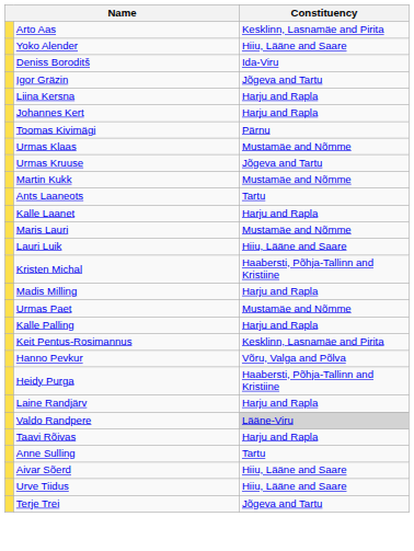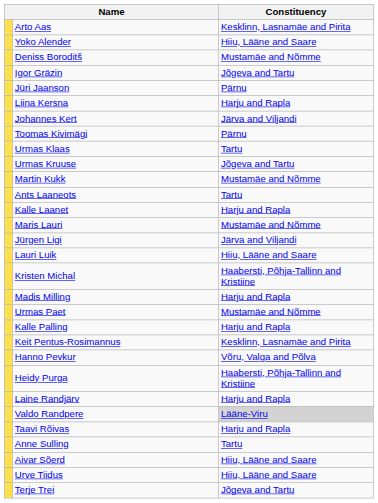Deniss Boroditš | Constituency: Ida-Viru -> Mustamäe and Nõmme
+ row: Jüri Jaanson | Pärnu
Johannes Kert | Constituency: Harju and Rapla -> Järva and Viljandi
Urmas Klaas | Constituency: Mustamäe and Nõmme -> Tartu
+ row: Jürgen Ligi | Järva and Viljandi
